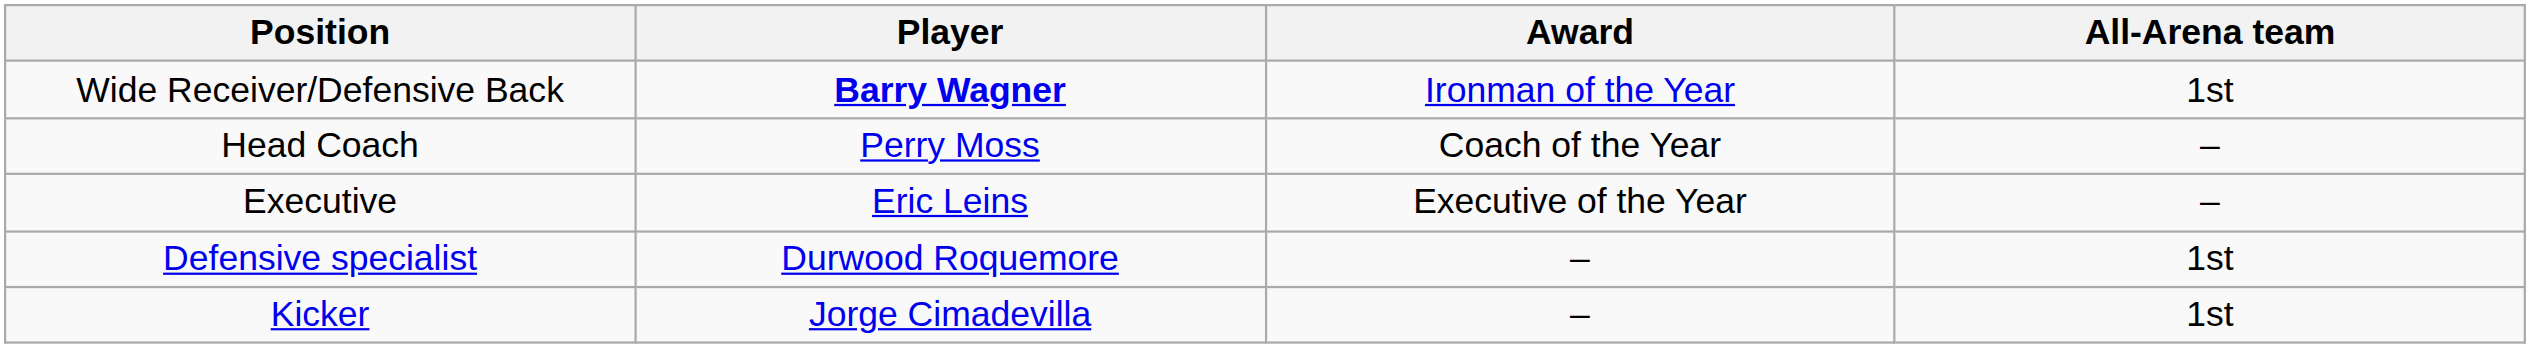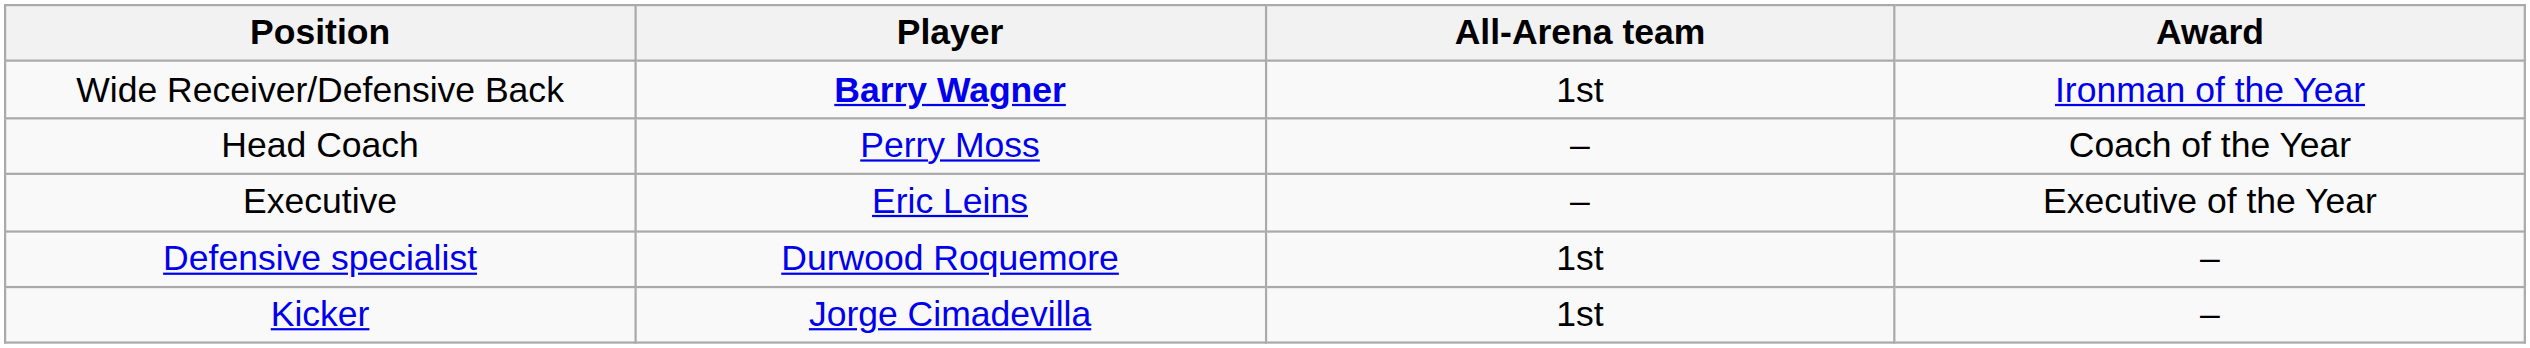columns swapped: Award <-> All-Arena team
